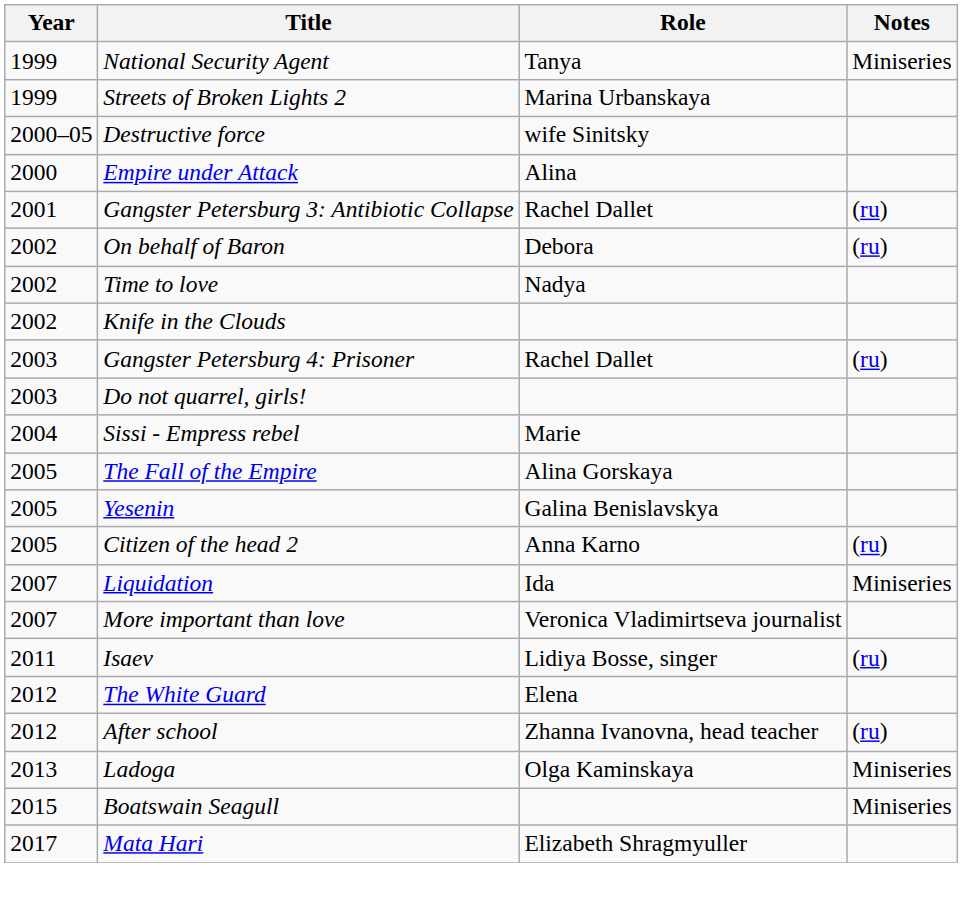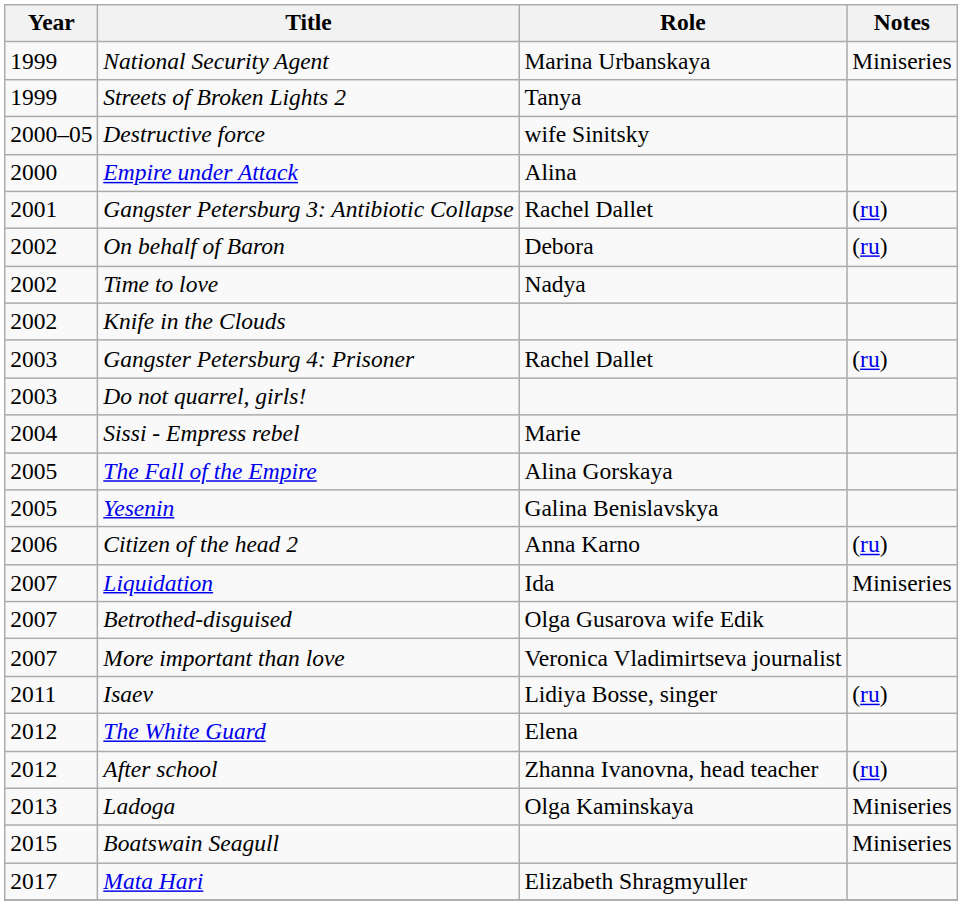National Security Agent | Role: Tanya -> Marina Urbanskaya
Streets of Broken Lights 2 | Role: Marina Urbanskaya -> Tanya
Citizen of the head 2 | Year: 2005 -> 2006
+ row: 2007 | Betrothed-disguised | Olga Gusarova wife Edik
